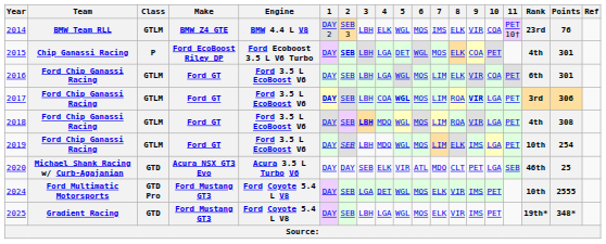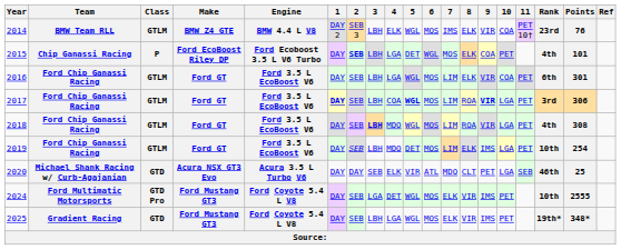2015 | Points: 301 -> 101
2019 | 5: WGL -> DET
